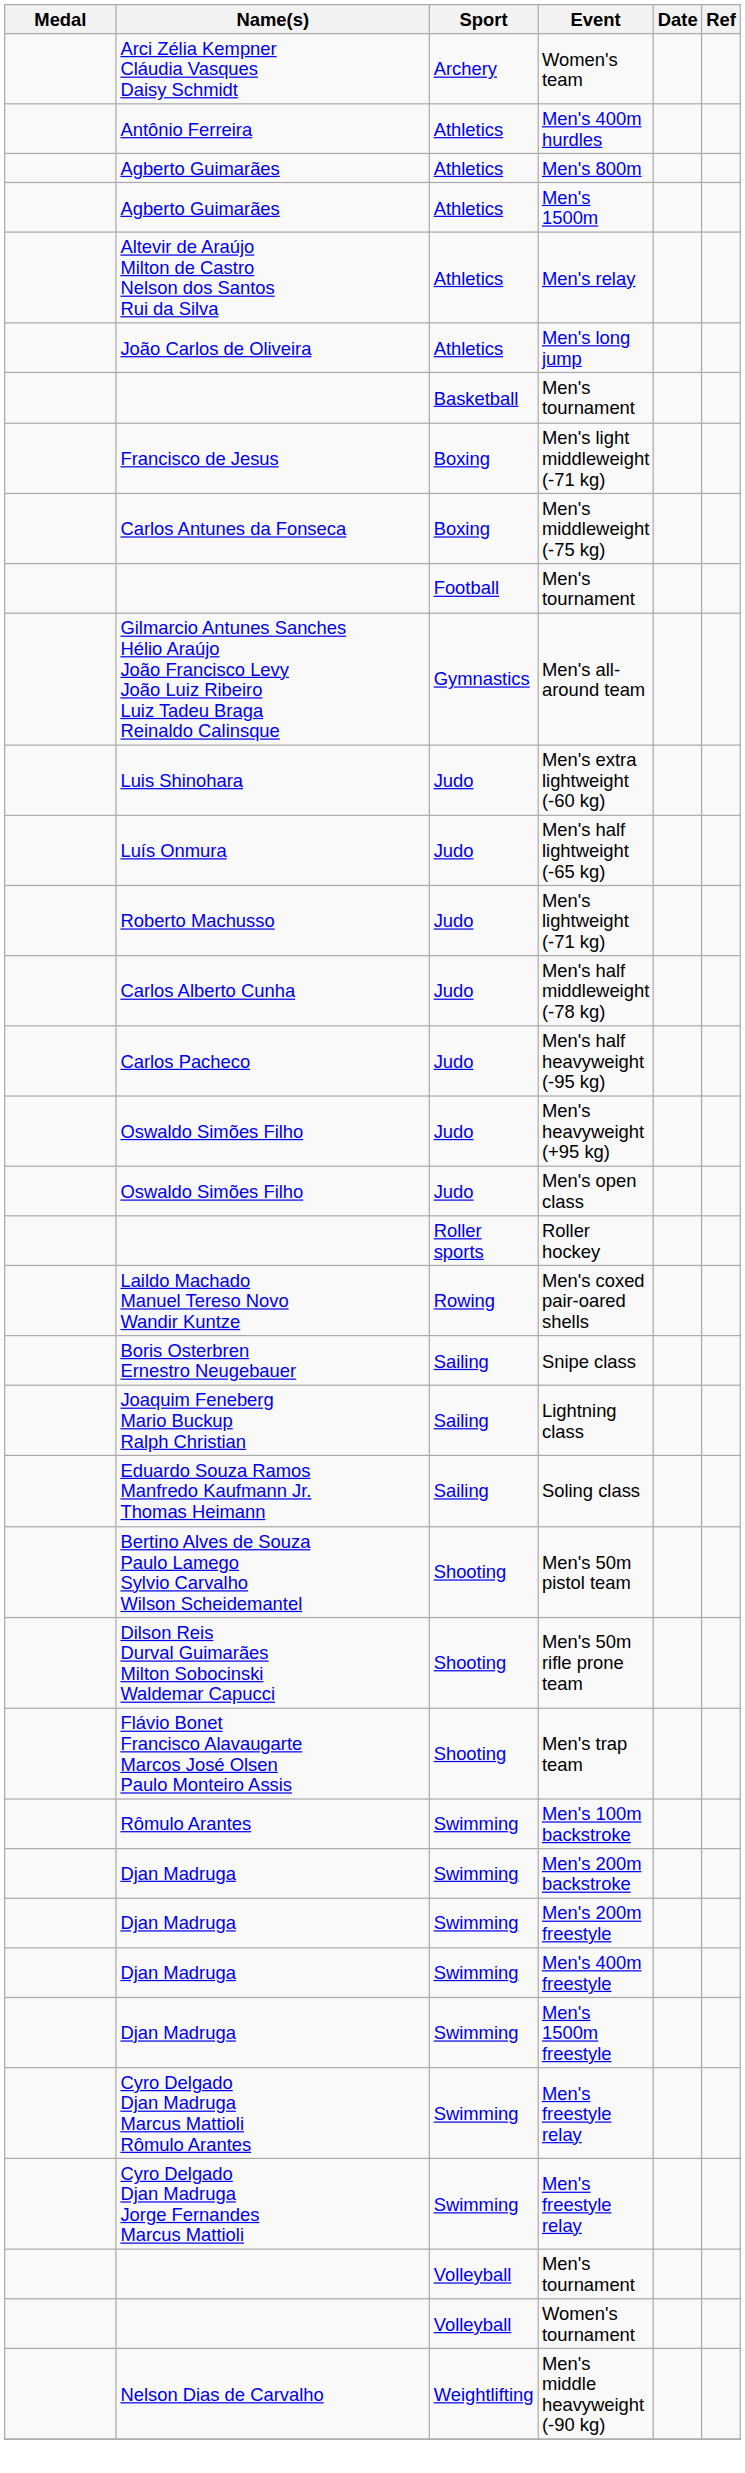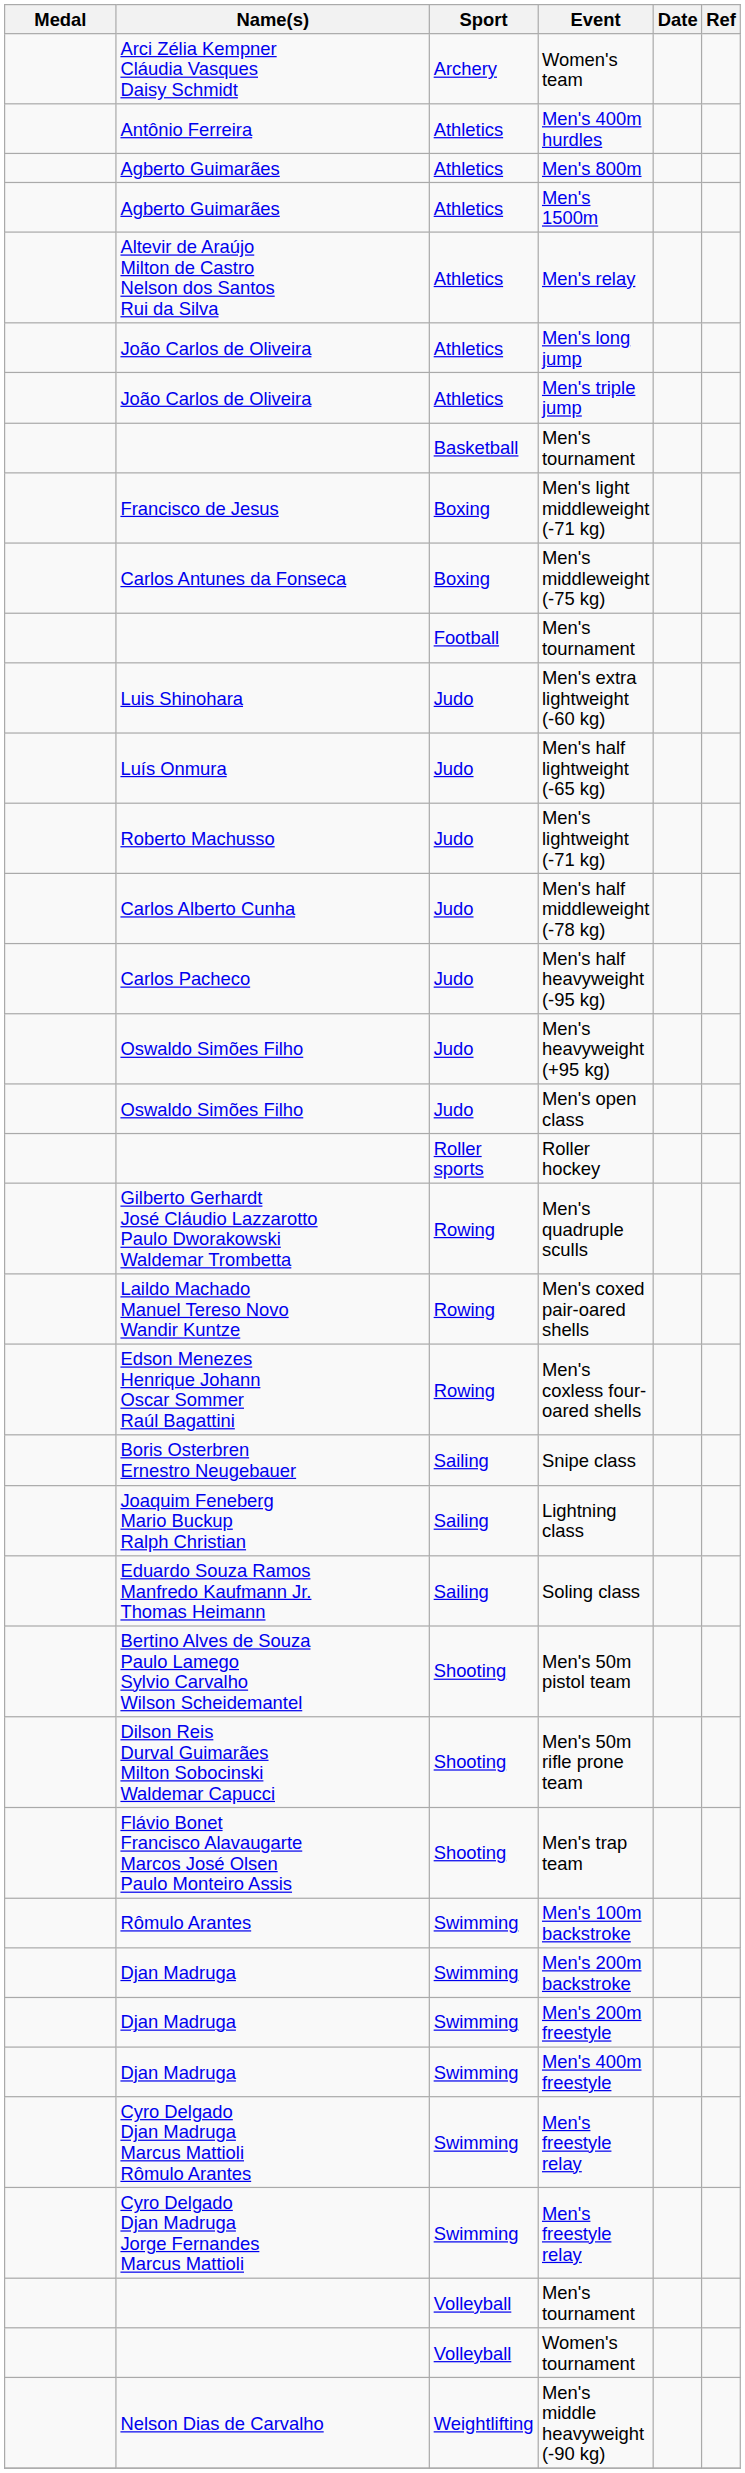+ row: João Carlos de Oliveira | Athletics | Men's triple jump
- row: Gilmarcio Antunes Sanches Hélio Araújo João Francisco Levy João Luiz Ribeiro Luiz Tadeu Braga Reinaldo Calinsque | Gymnastics | Men's all-around team
+ row: Gilberto Gerhardt José Cláudio Lazzarotto Paulo Dworakowski Waldemar Trombetta | Rowing | Men's quadruple sculls
+ row: Edson Menezes Henrique Johann Oscar Sommer Raúl Bagattini | Rowing | Men's coxless four-oared shells
- row: Djan Madruga | Swimming | Men's 1500m freestyle
